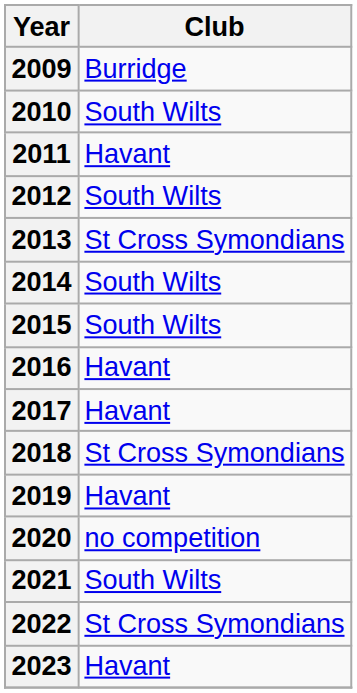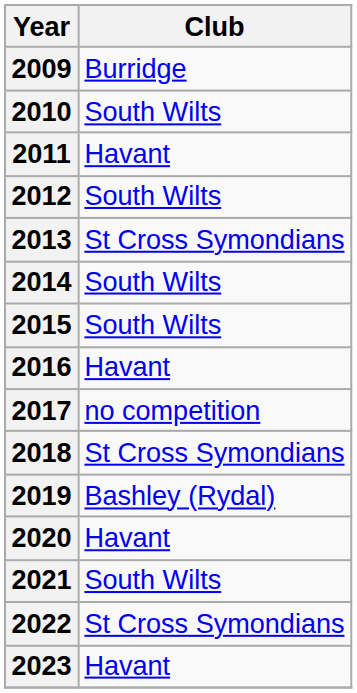2017 | Club: Havant -> no competition
2019 | Club: Havant -> Bashley (Rydal)
2020 | Club: no competition -> Havant
